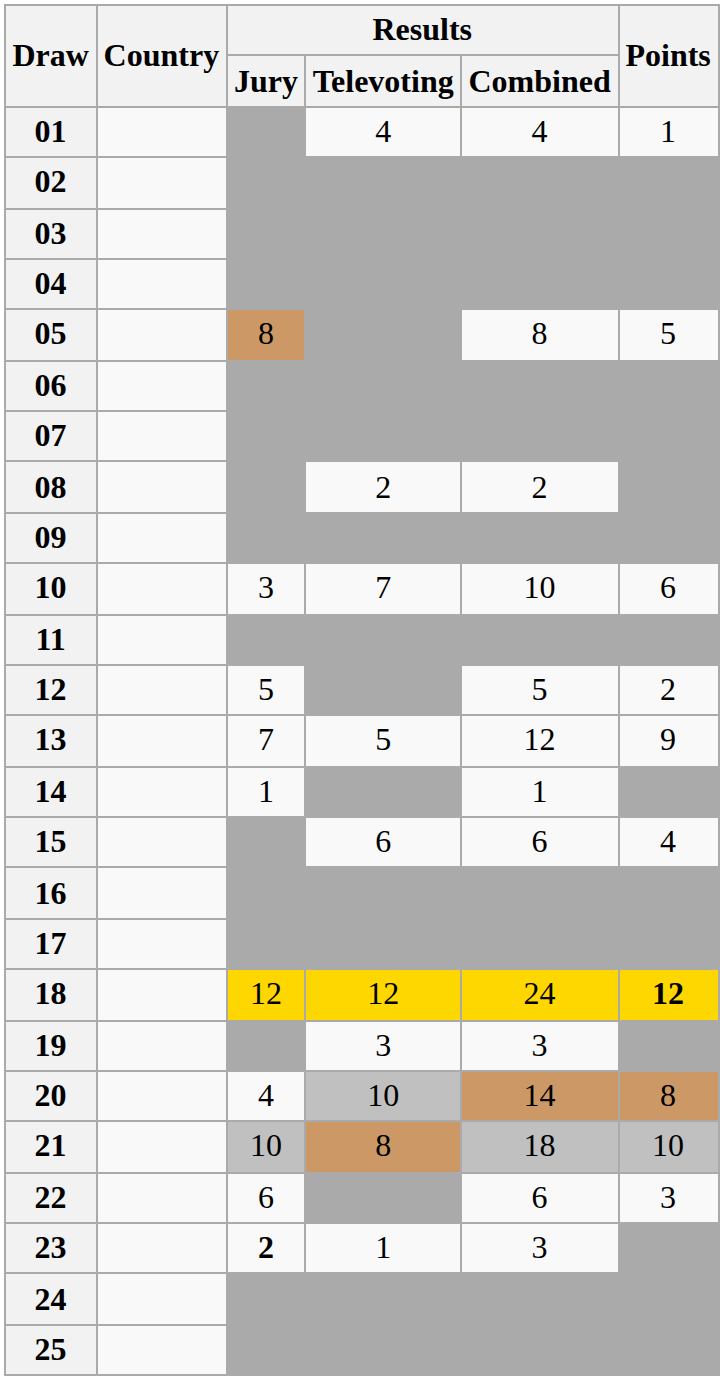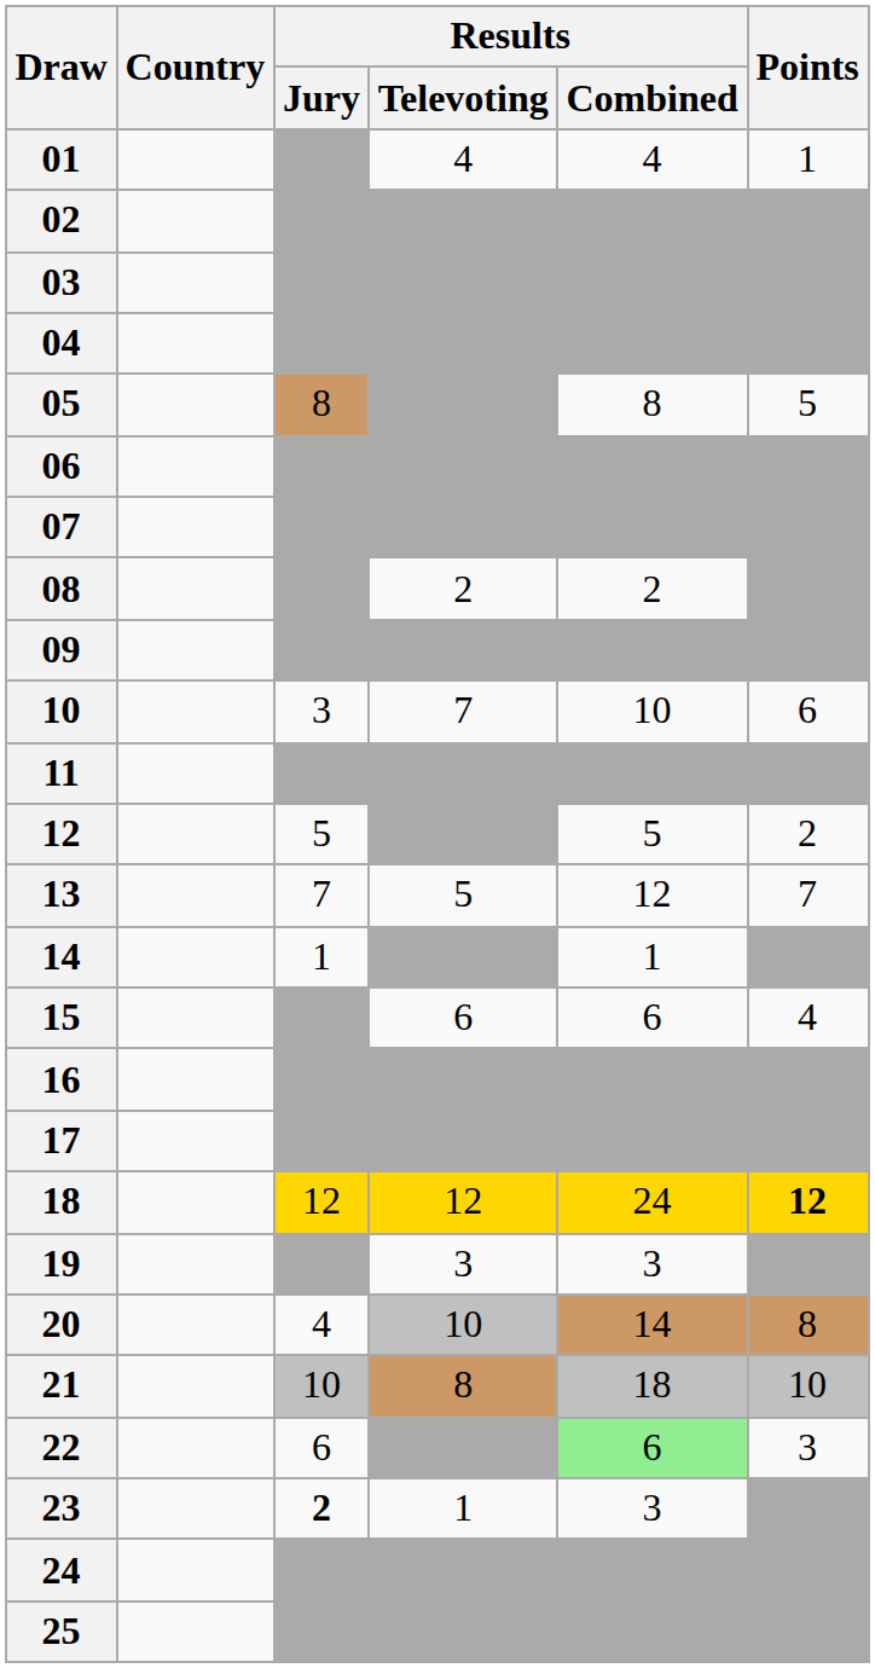13 | Points: 9 -> 7
22 | Results / Combined: no background -> lightgreen background
